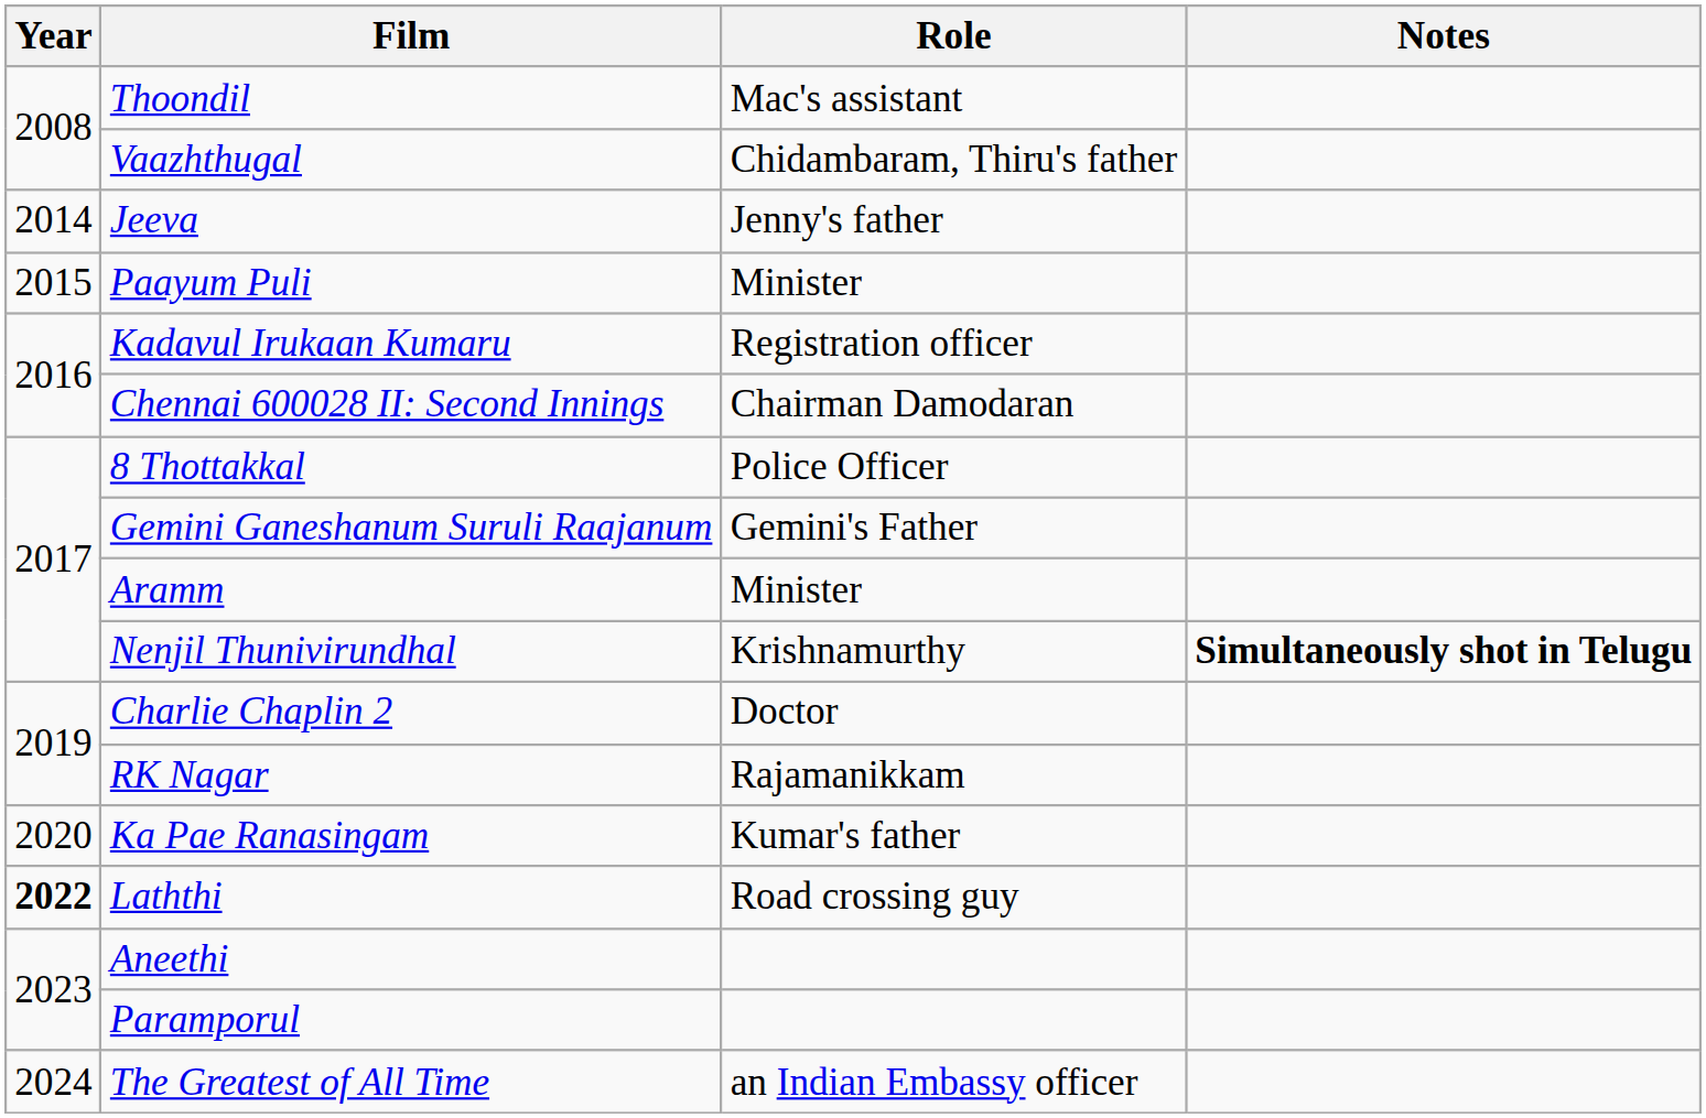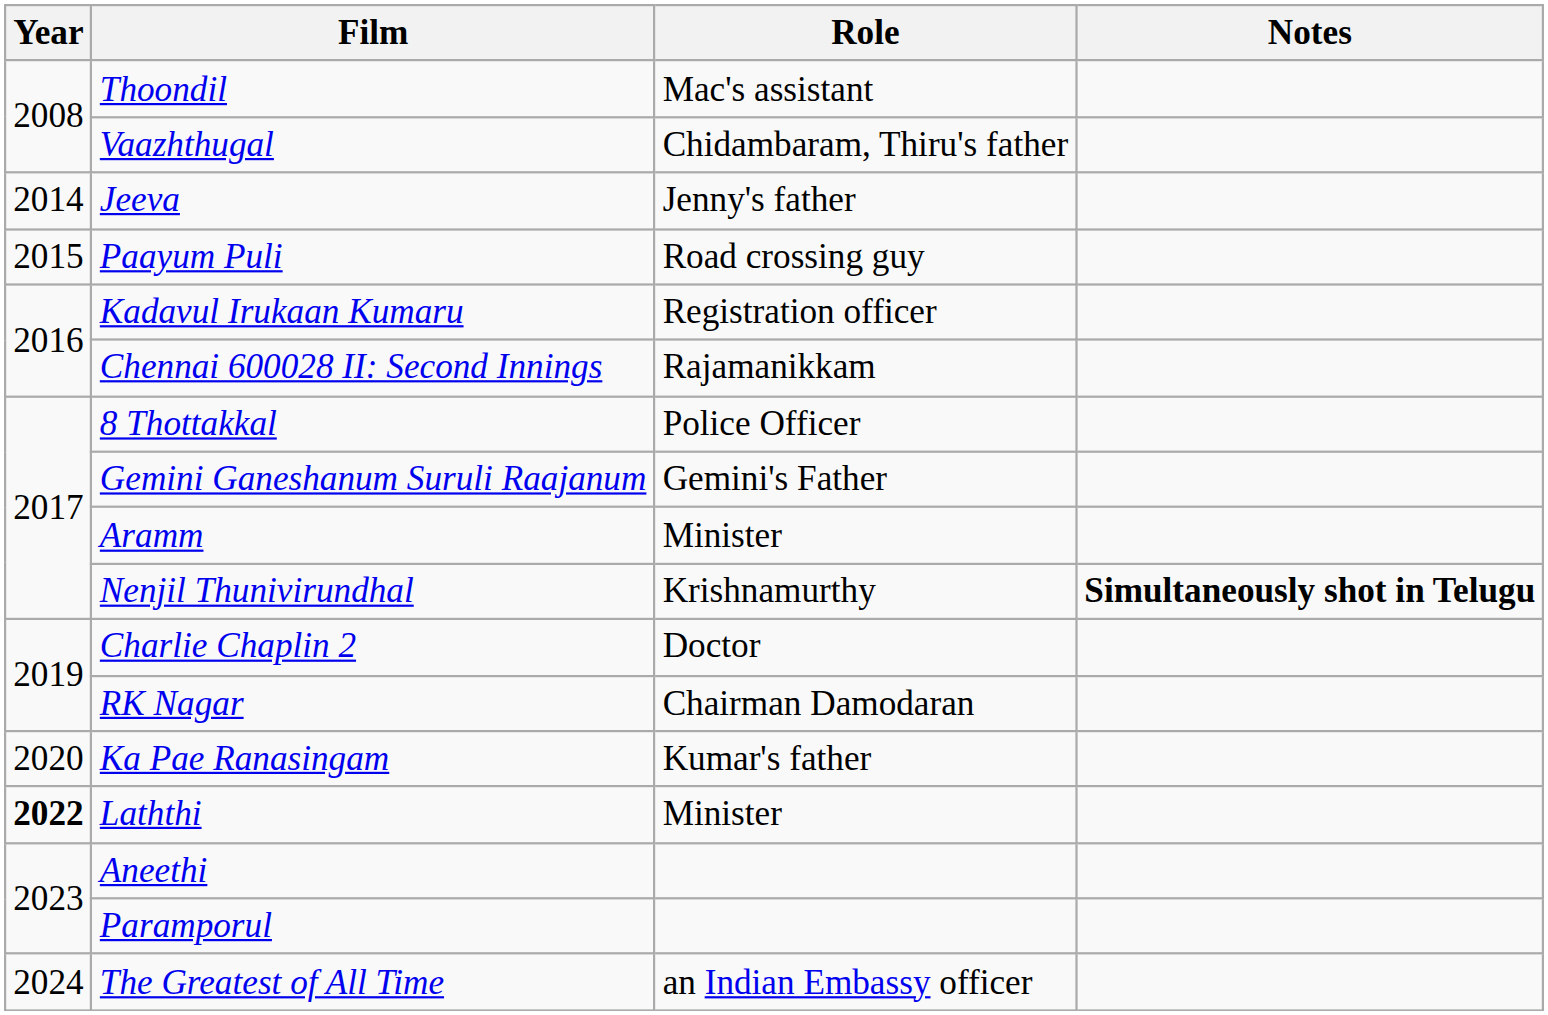Paayum Puli | Role: Minister -> Road crossing guy
Chennai 600028 II: Second Innings | Role: Chairman Damodaran -> Rajamanikkam
RK Nagar | Role: Rajamanikkam -> Chairman Damodaran
Laththi | Role: Road crossing guy -> Minister
